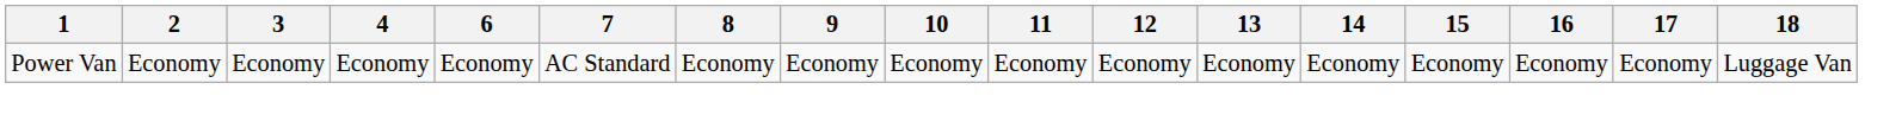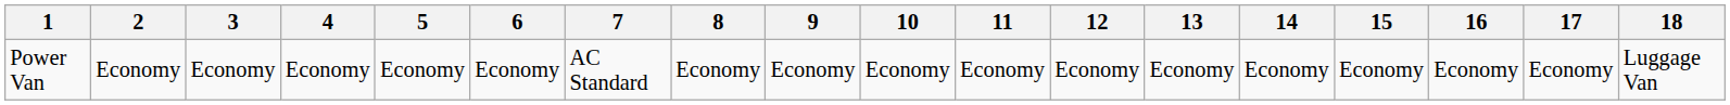+ column: 5 | Economy
